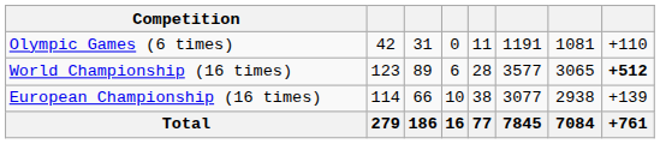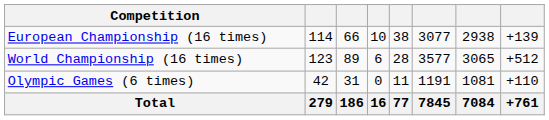rows swapped: Olympic Games (6 times) <-> European Championship (16 times)
World Championship (16 times) | column 8: bold -> normal
